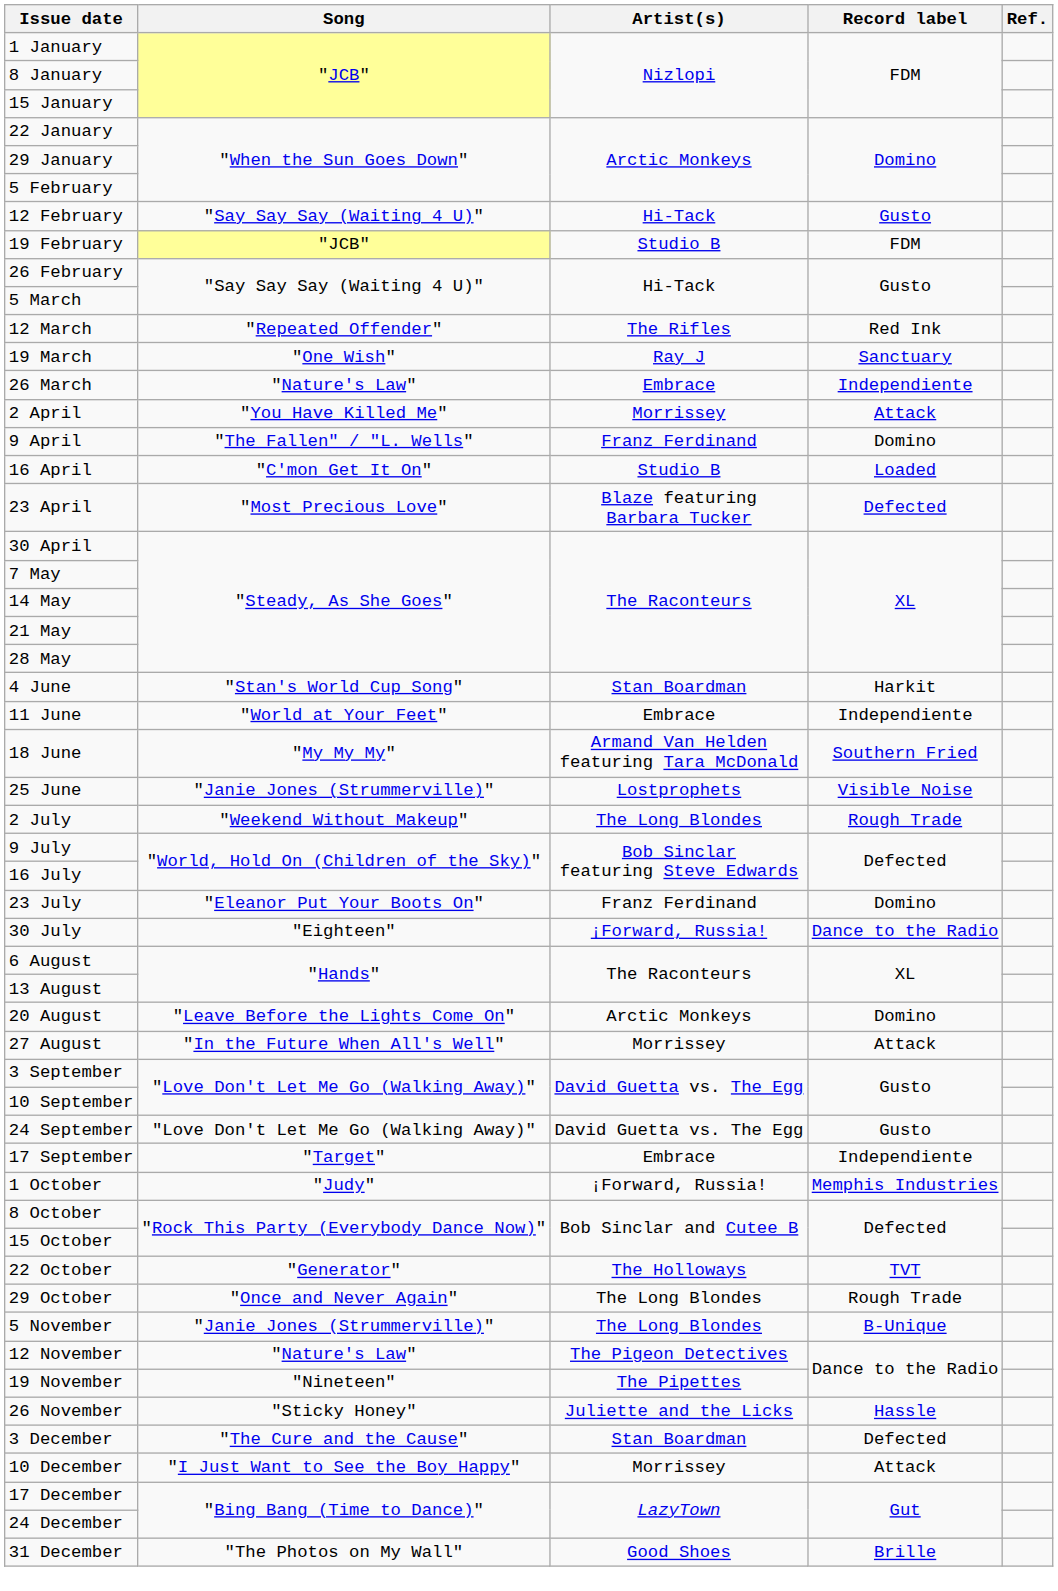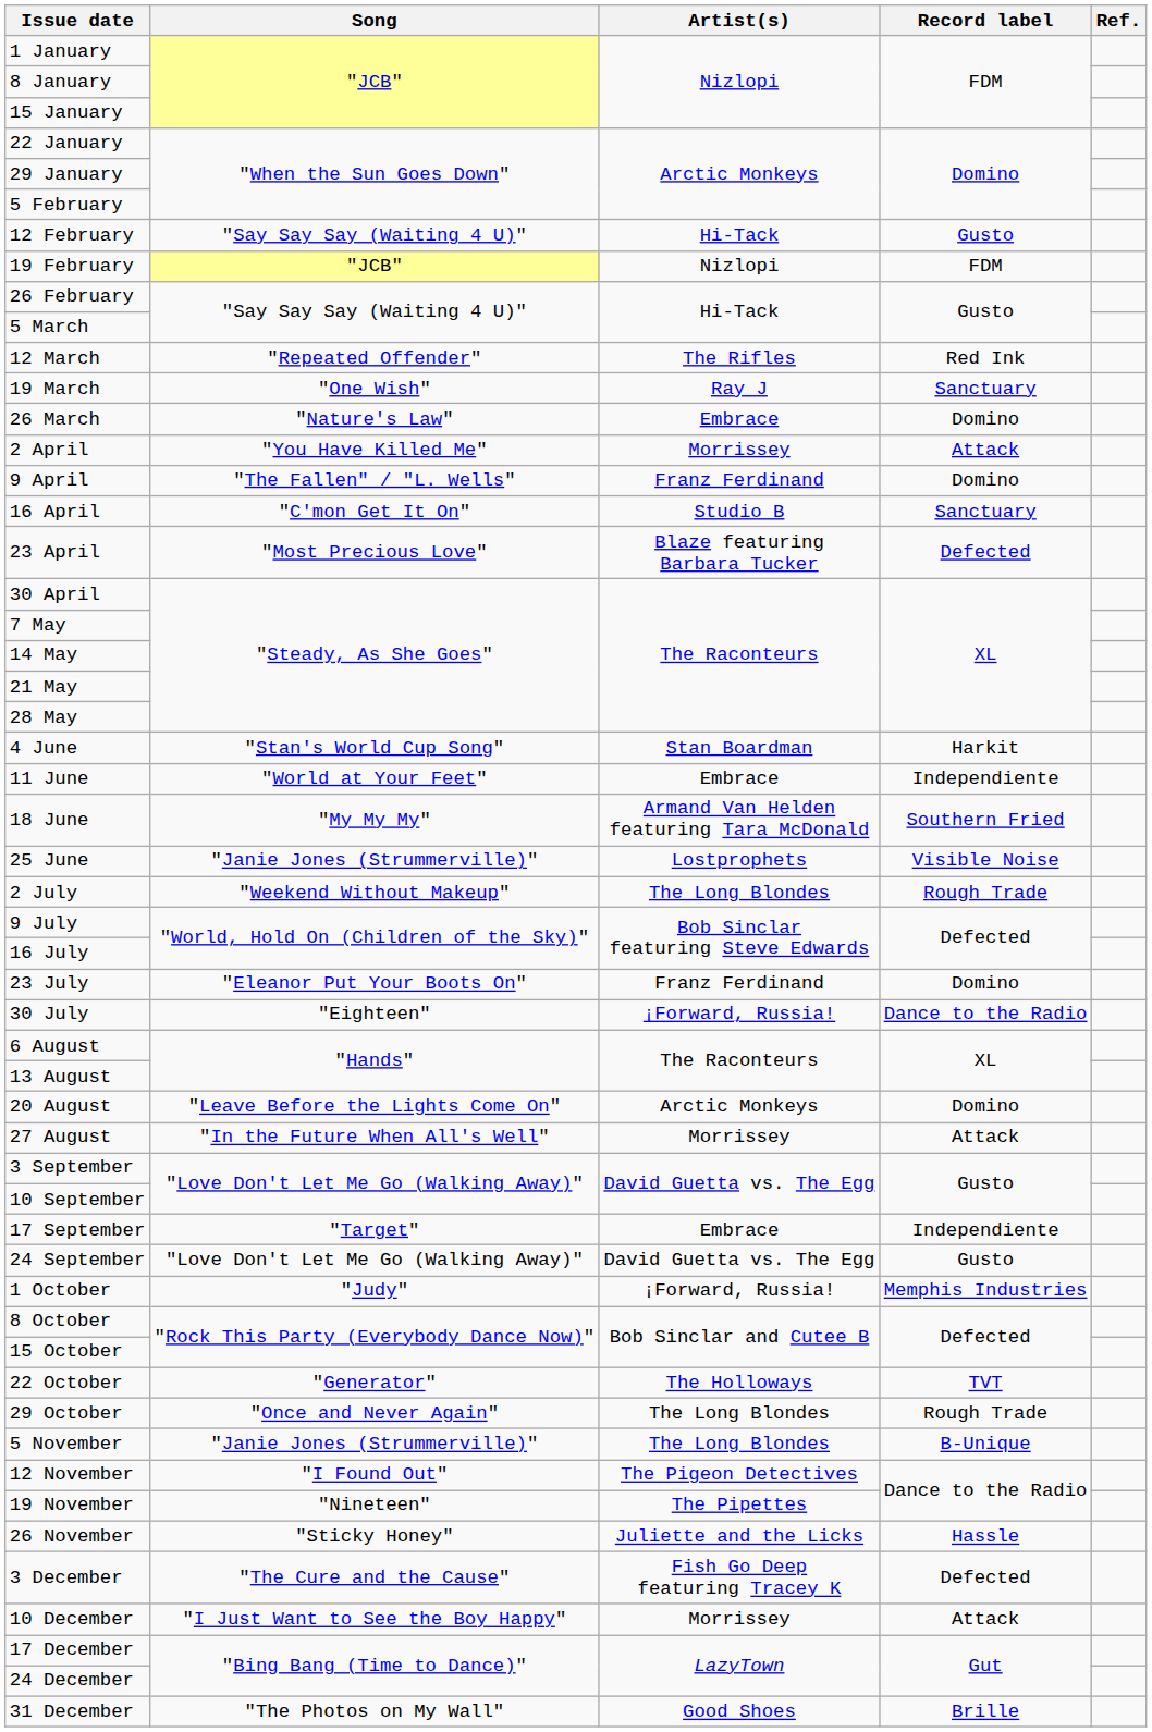19 February | Artist(s): Studio B -> Nizlopi
26 March | Record label: Independiente -> Domino
16 April | Record label: Loaded -> Sanctuary
rows swapped: 17 September <-> 24 September
12 November | Song: "Nature's Law" -> "I Found Out"
3 December | Artist(s): Stan Boardman -> Fish Go Deep featuring Tracey K
